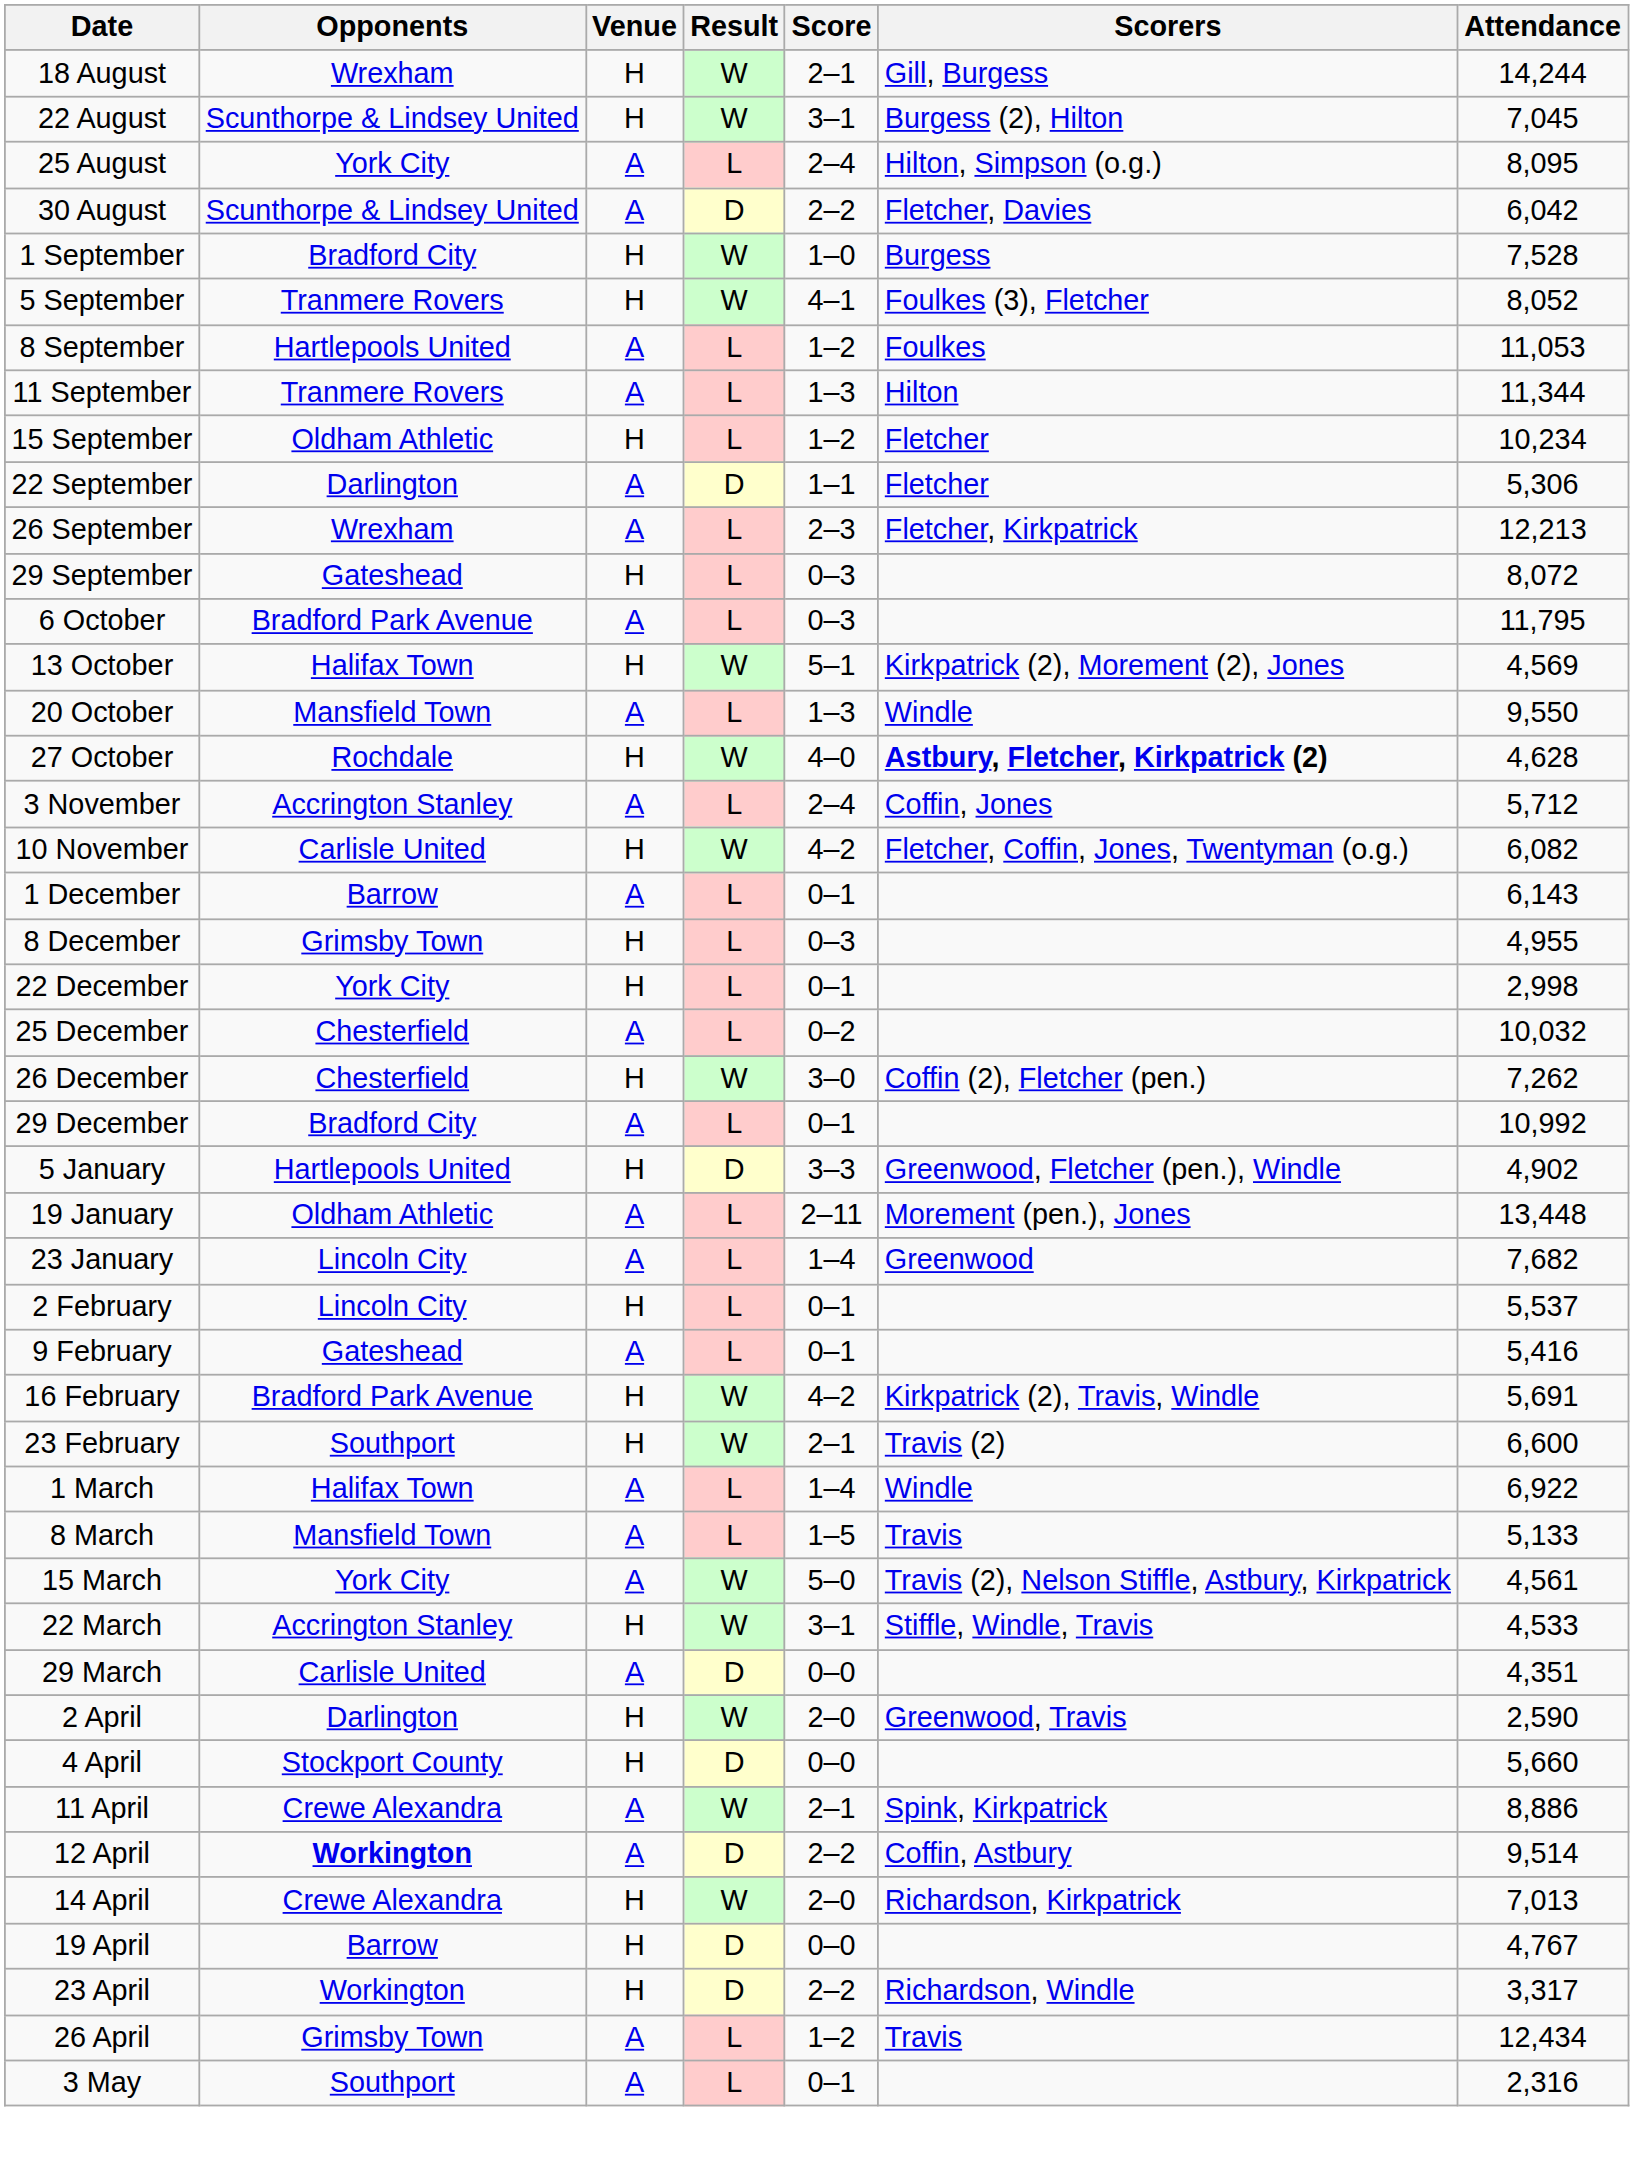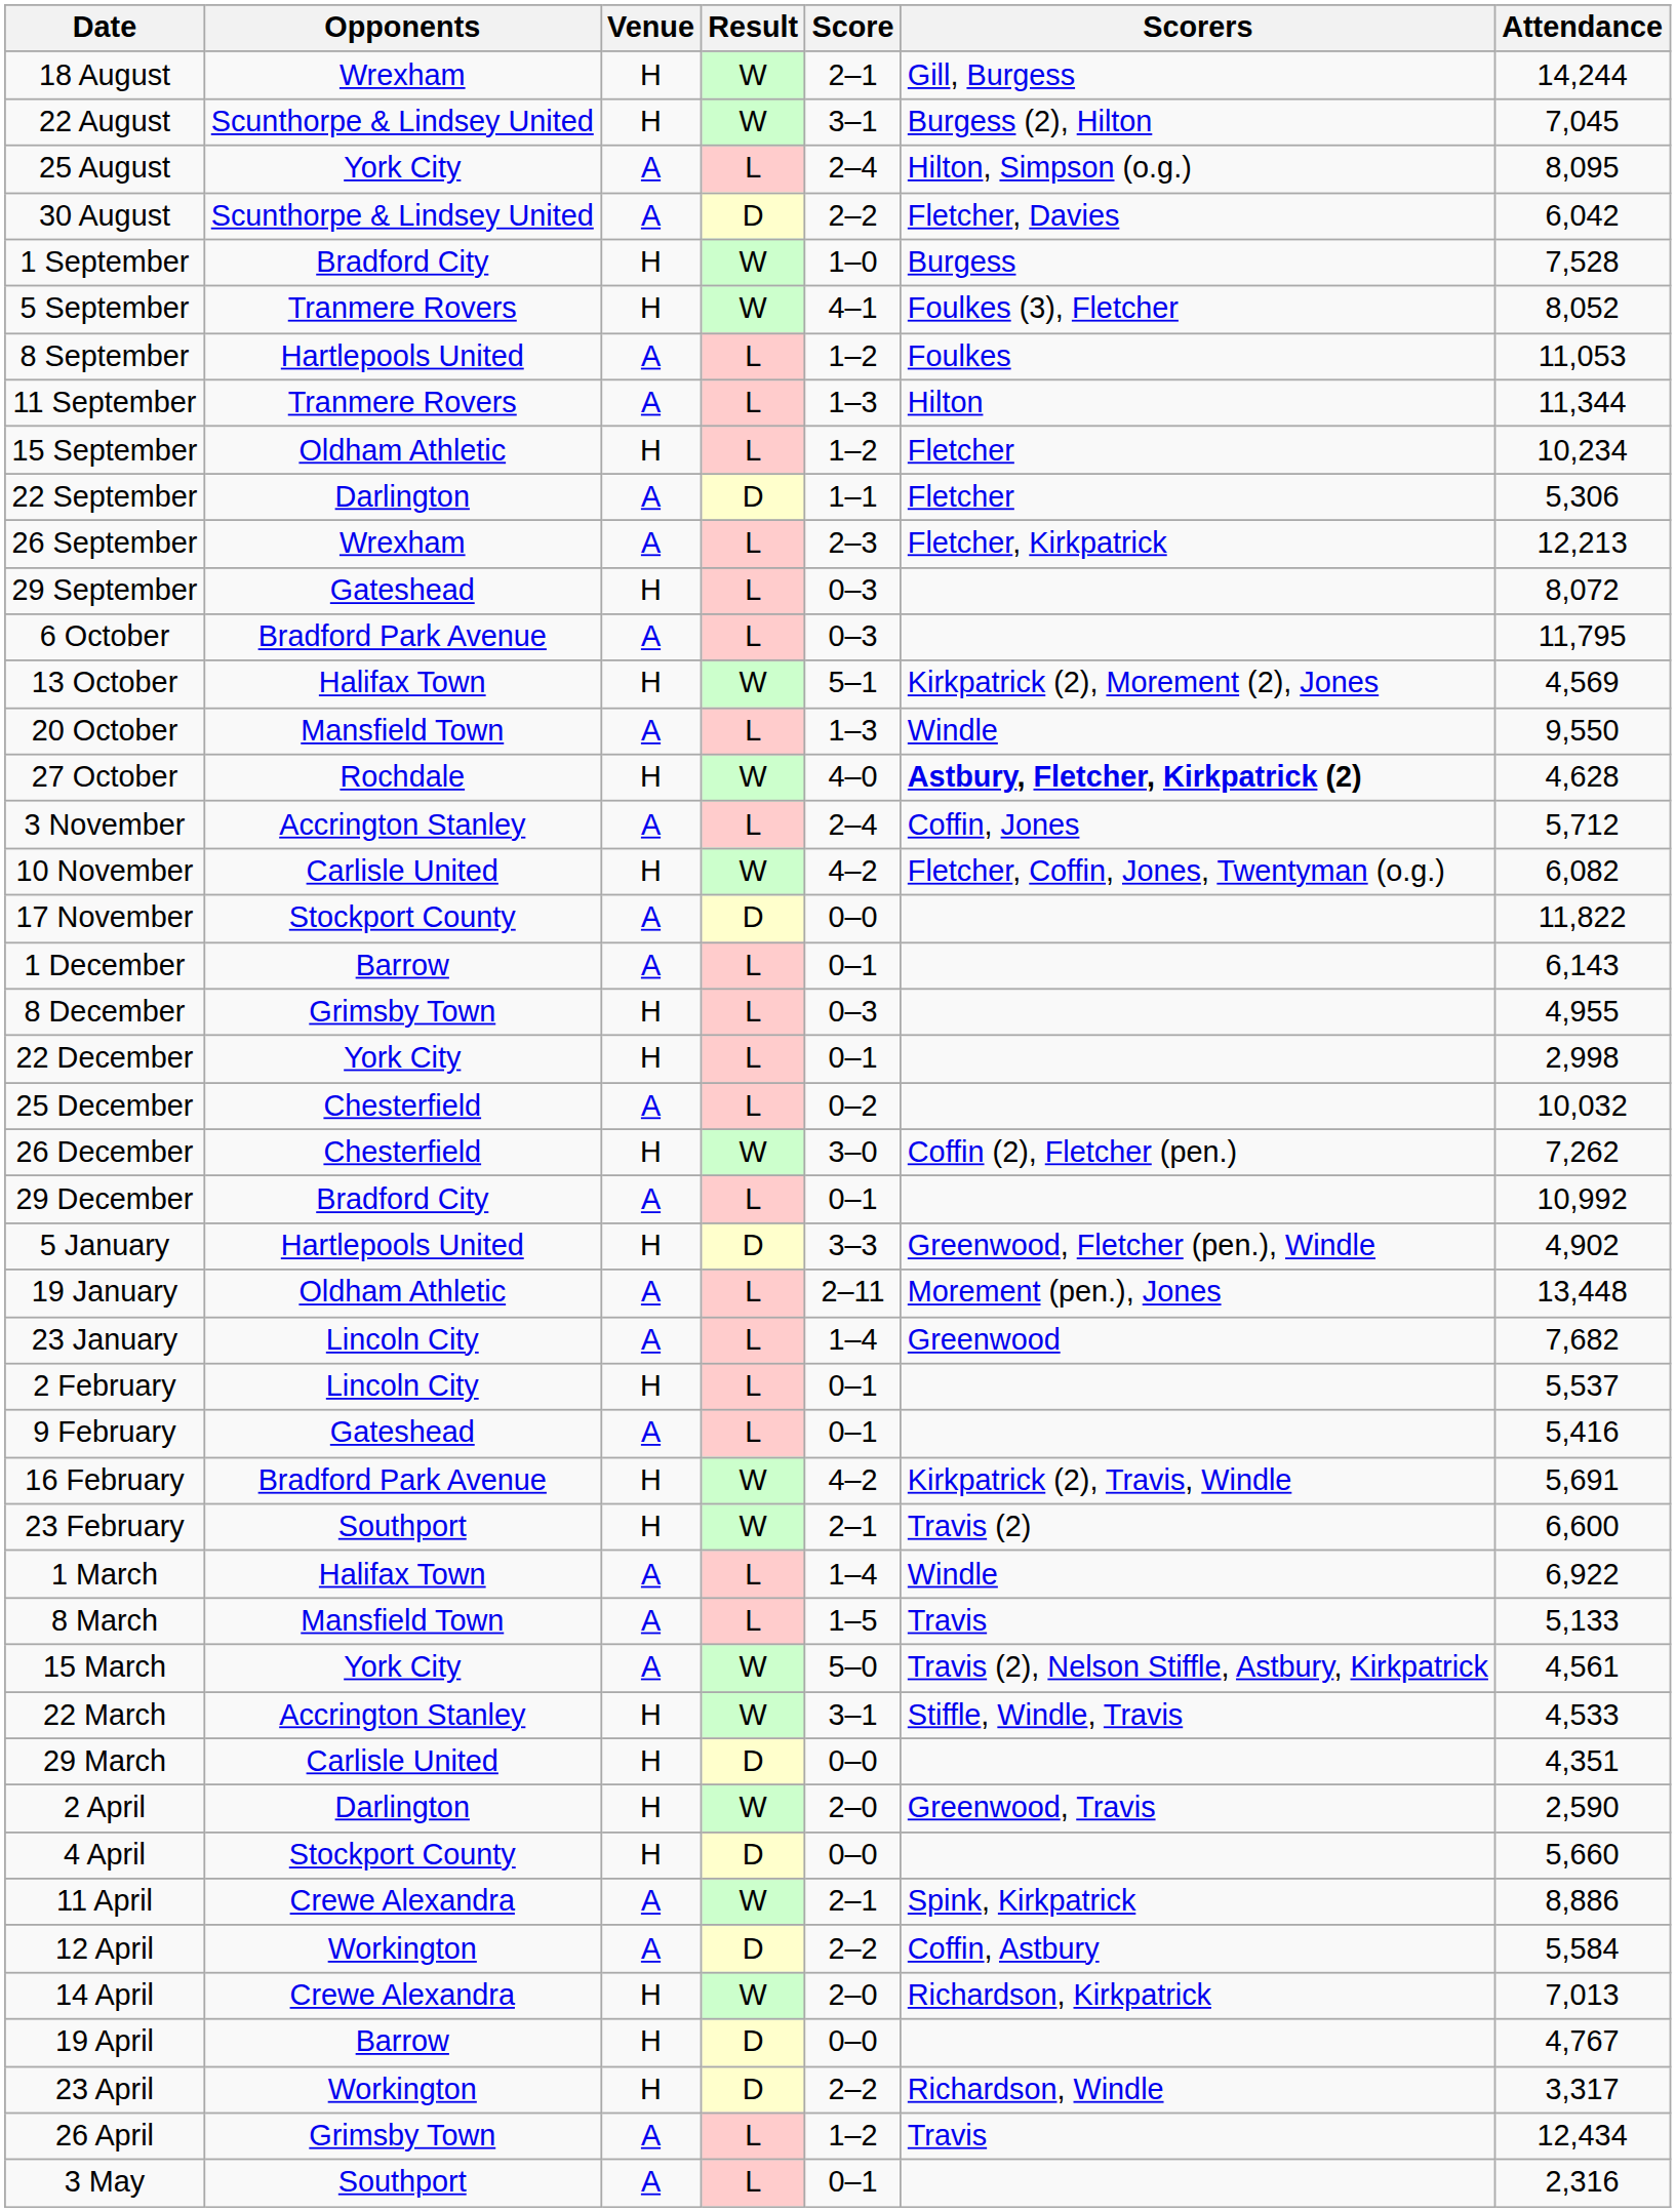+ row: 17 November | Stockport County | A | D | 0–0 | 11,822
29 March | Venue: A -> H
12 April | Opponents: bold -> normal
12 April | Attendance: 9,514 -> 5,584
